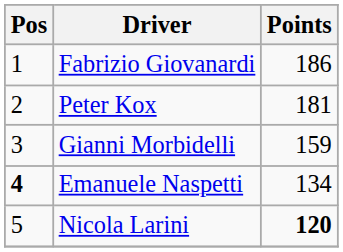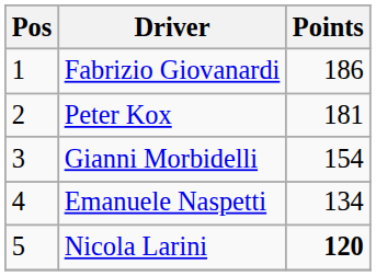Gianni Morbidelli | Points: 159 -> 154
Emanuele Naspetti | Pos: bold -> normal
